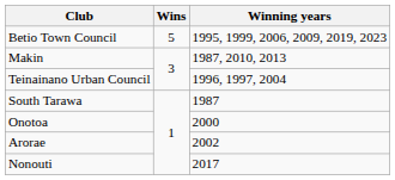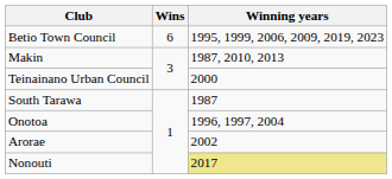Betio Town Council | Wins: 5 -> 6
Teinainano Urban Council | Winning years: 1996, 1997, 2004 -> 2000
Onotoa | Winning years: 2000 -> 1996, 1997, 2004
Nonouti | Winning years: no background -> khaki background
